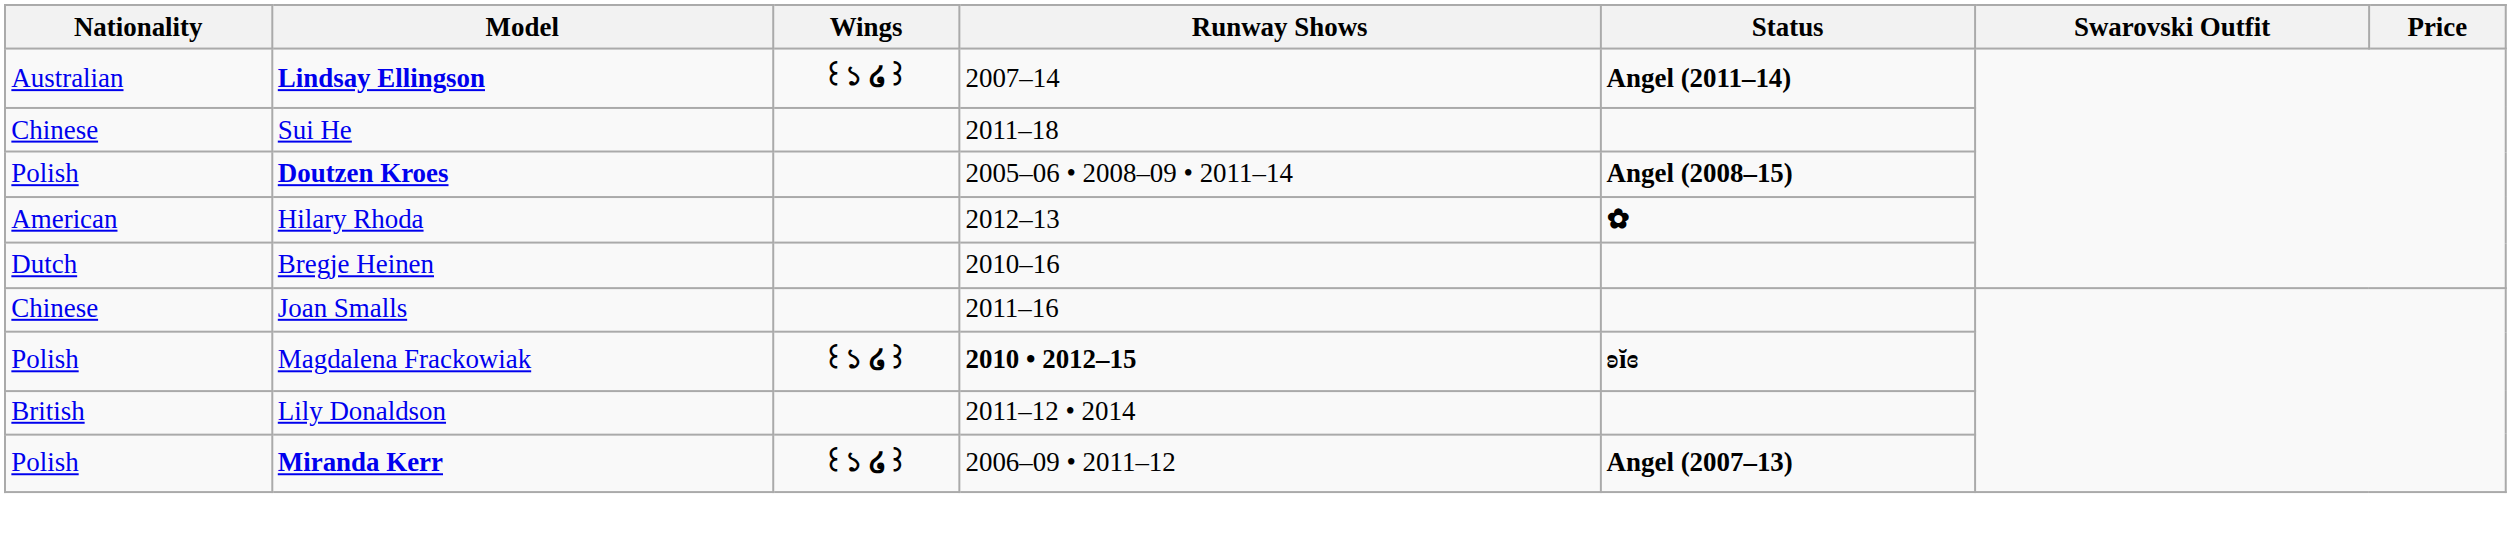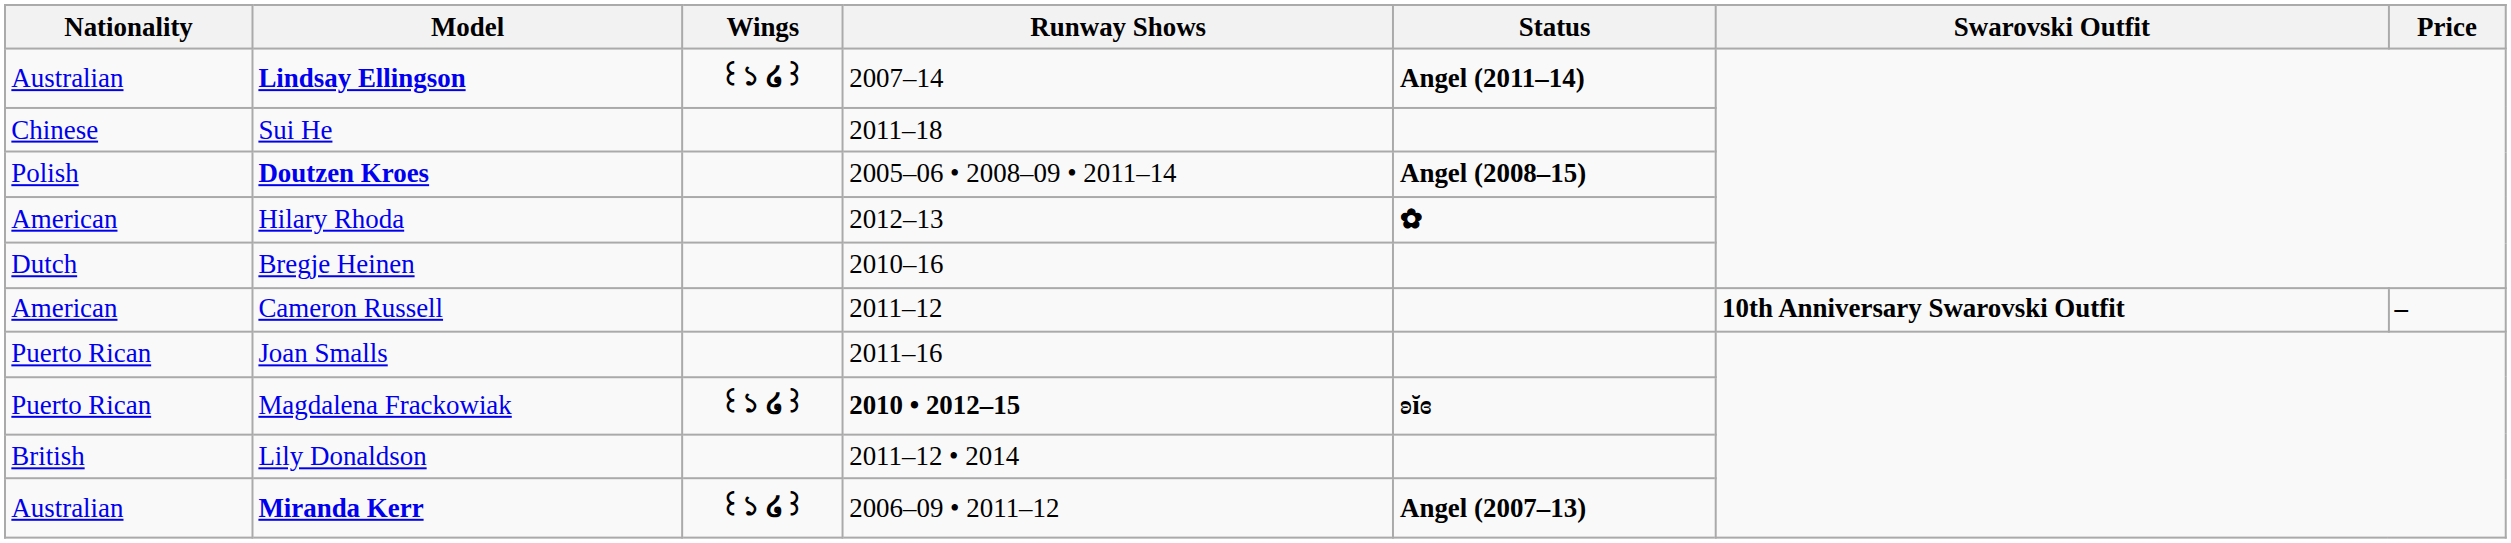+ row: American | Cameron Russell | 2011–12 | 10th Anniversary Swarovski Outfit | –
Joan Smalls | Nationality: Chinese -> Puerto Rican
Magdalena Frackowiak | Nationality: Polish -> Puerto Rican
Miranda Kerr | Nationality: Polish -> Australian
